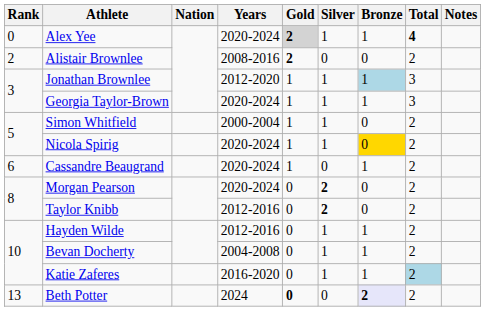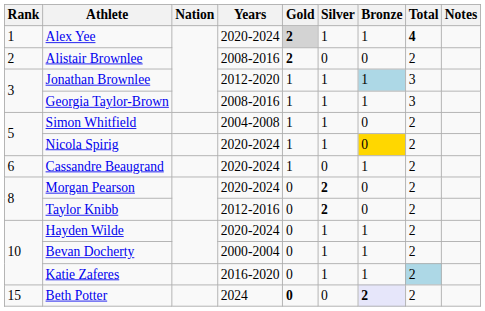Alex Yee | Rank: 0 -> 1
Georgia Taylor-Brown | Years: 2020-2024 -> 2008-2016
Simon Whitfield | Years: 2000-2004 -> 2004-2008
Hayden Wilde | Years: 2012-2016 -> 2020-2024
Bevan Docherty | Years: 2004-2008 -> 2000-2004
Beth Potter | Rank: 13 -> 15
